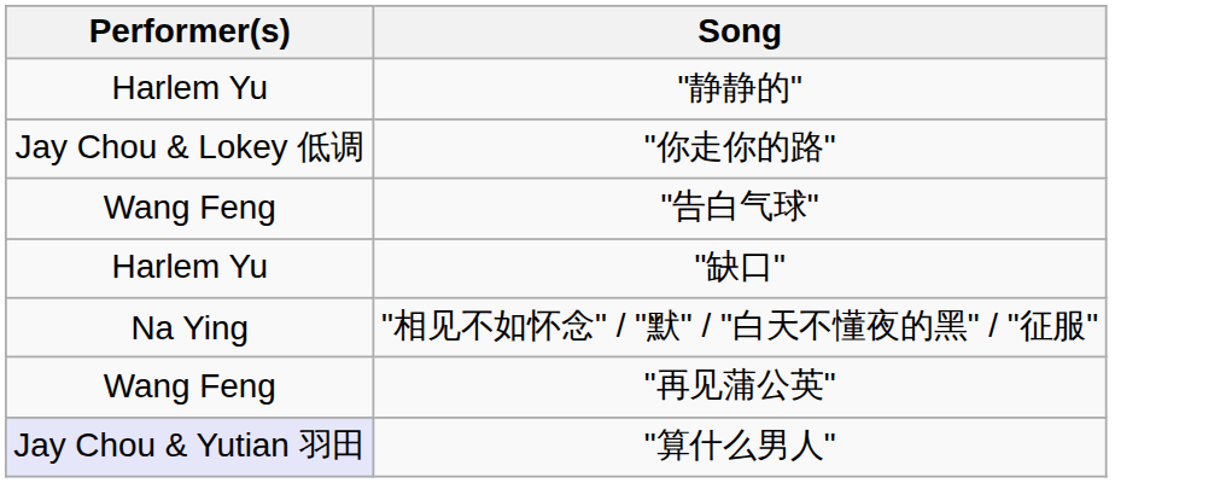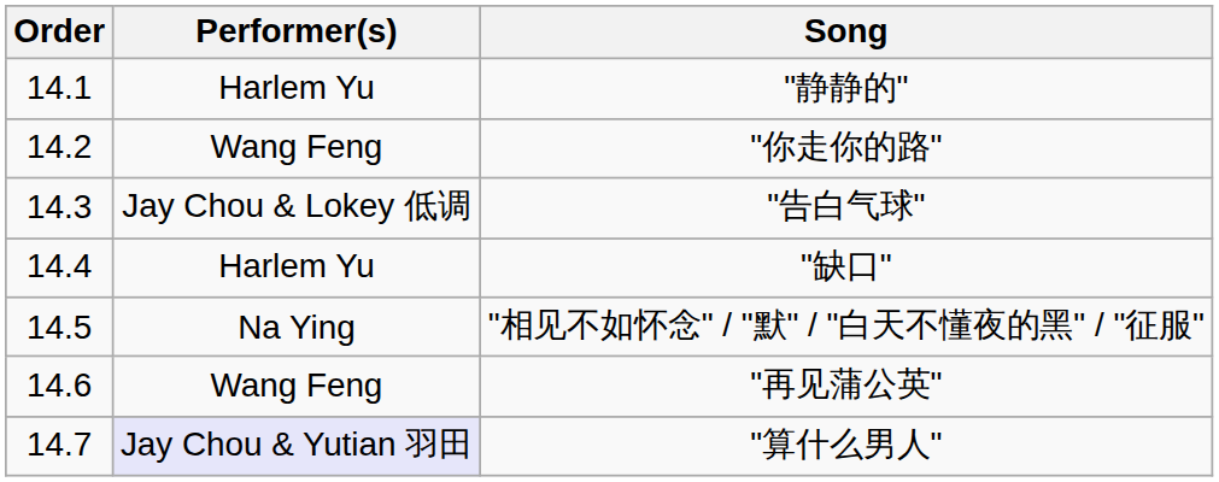+ column: Order | 14.1 | 14.2 | 14.3 | 14.4 | 14.5 | 14.6 | 14.7
"你走你的路" | Performer(s): Jay Chou & Lokey 低调 -> Wang Feng
"告白气球" | Performer(s): Wang Feng -> Jay Chou & Lokey 低调
